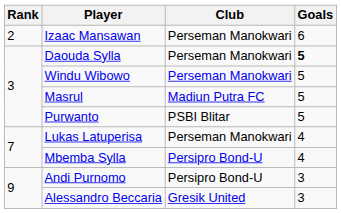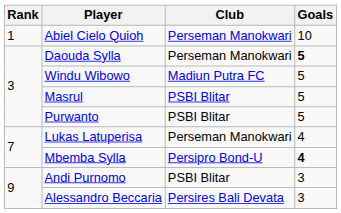+ row: 1 | Abiel Cielo Quioh | Perseman Manokwari | 10
- row: 2 | Izaac Mansawan | Perseman Manokwari | 6
Windu Wibowo | Club: Perseman Manokwari -> Madiun Putra FC
Masrul | Club: Madiun Putra FC -> PSBI Blitar
Mbemba Sylla | Goals: normal -> bold
Andi Purnomo | Club: Persipro Bond-U -> PSBI Blitar
Alessandro Beccaria | Club: Gresik United -> Persires Bali Devata
